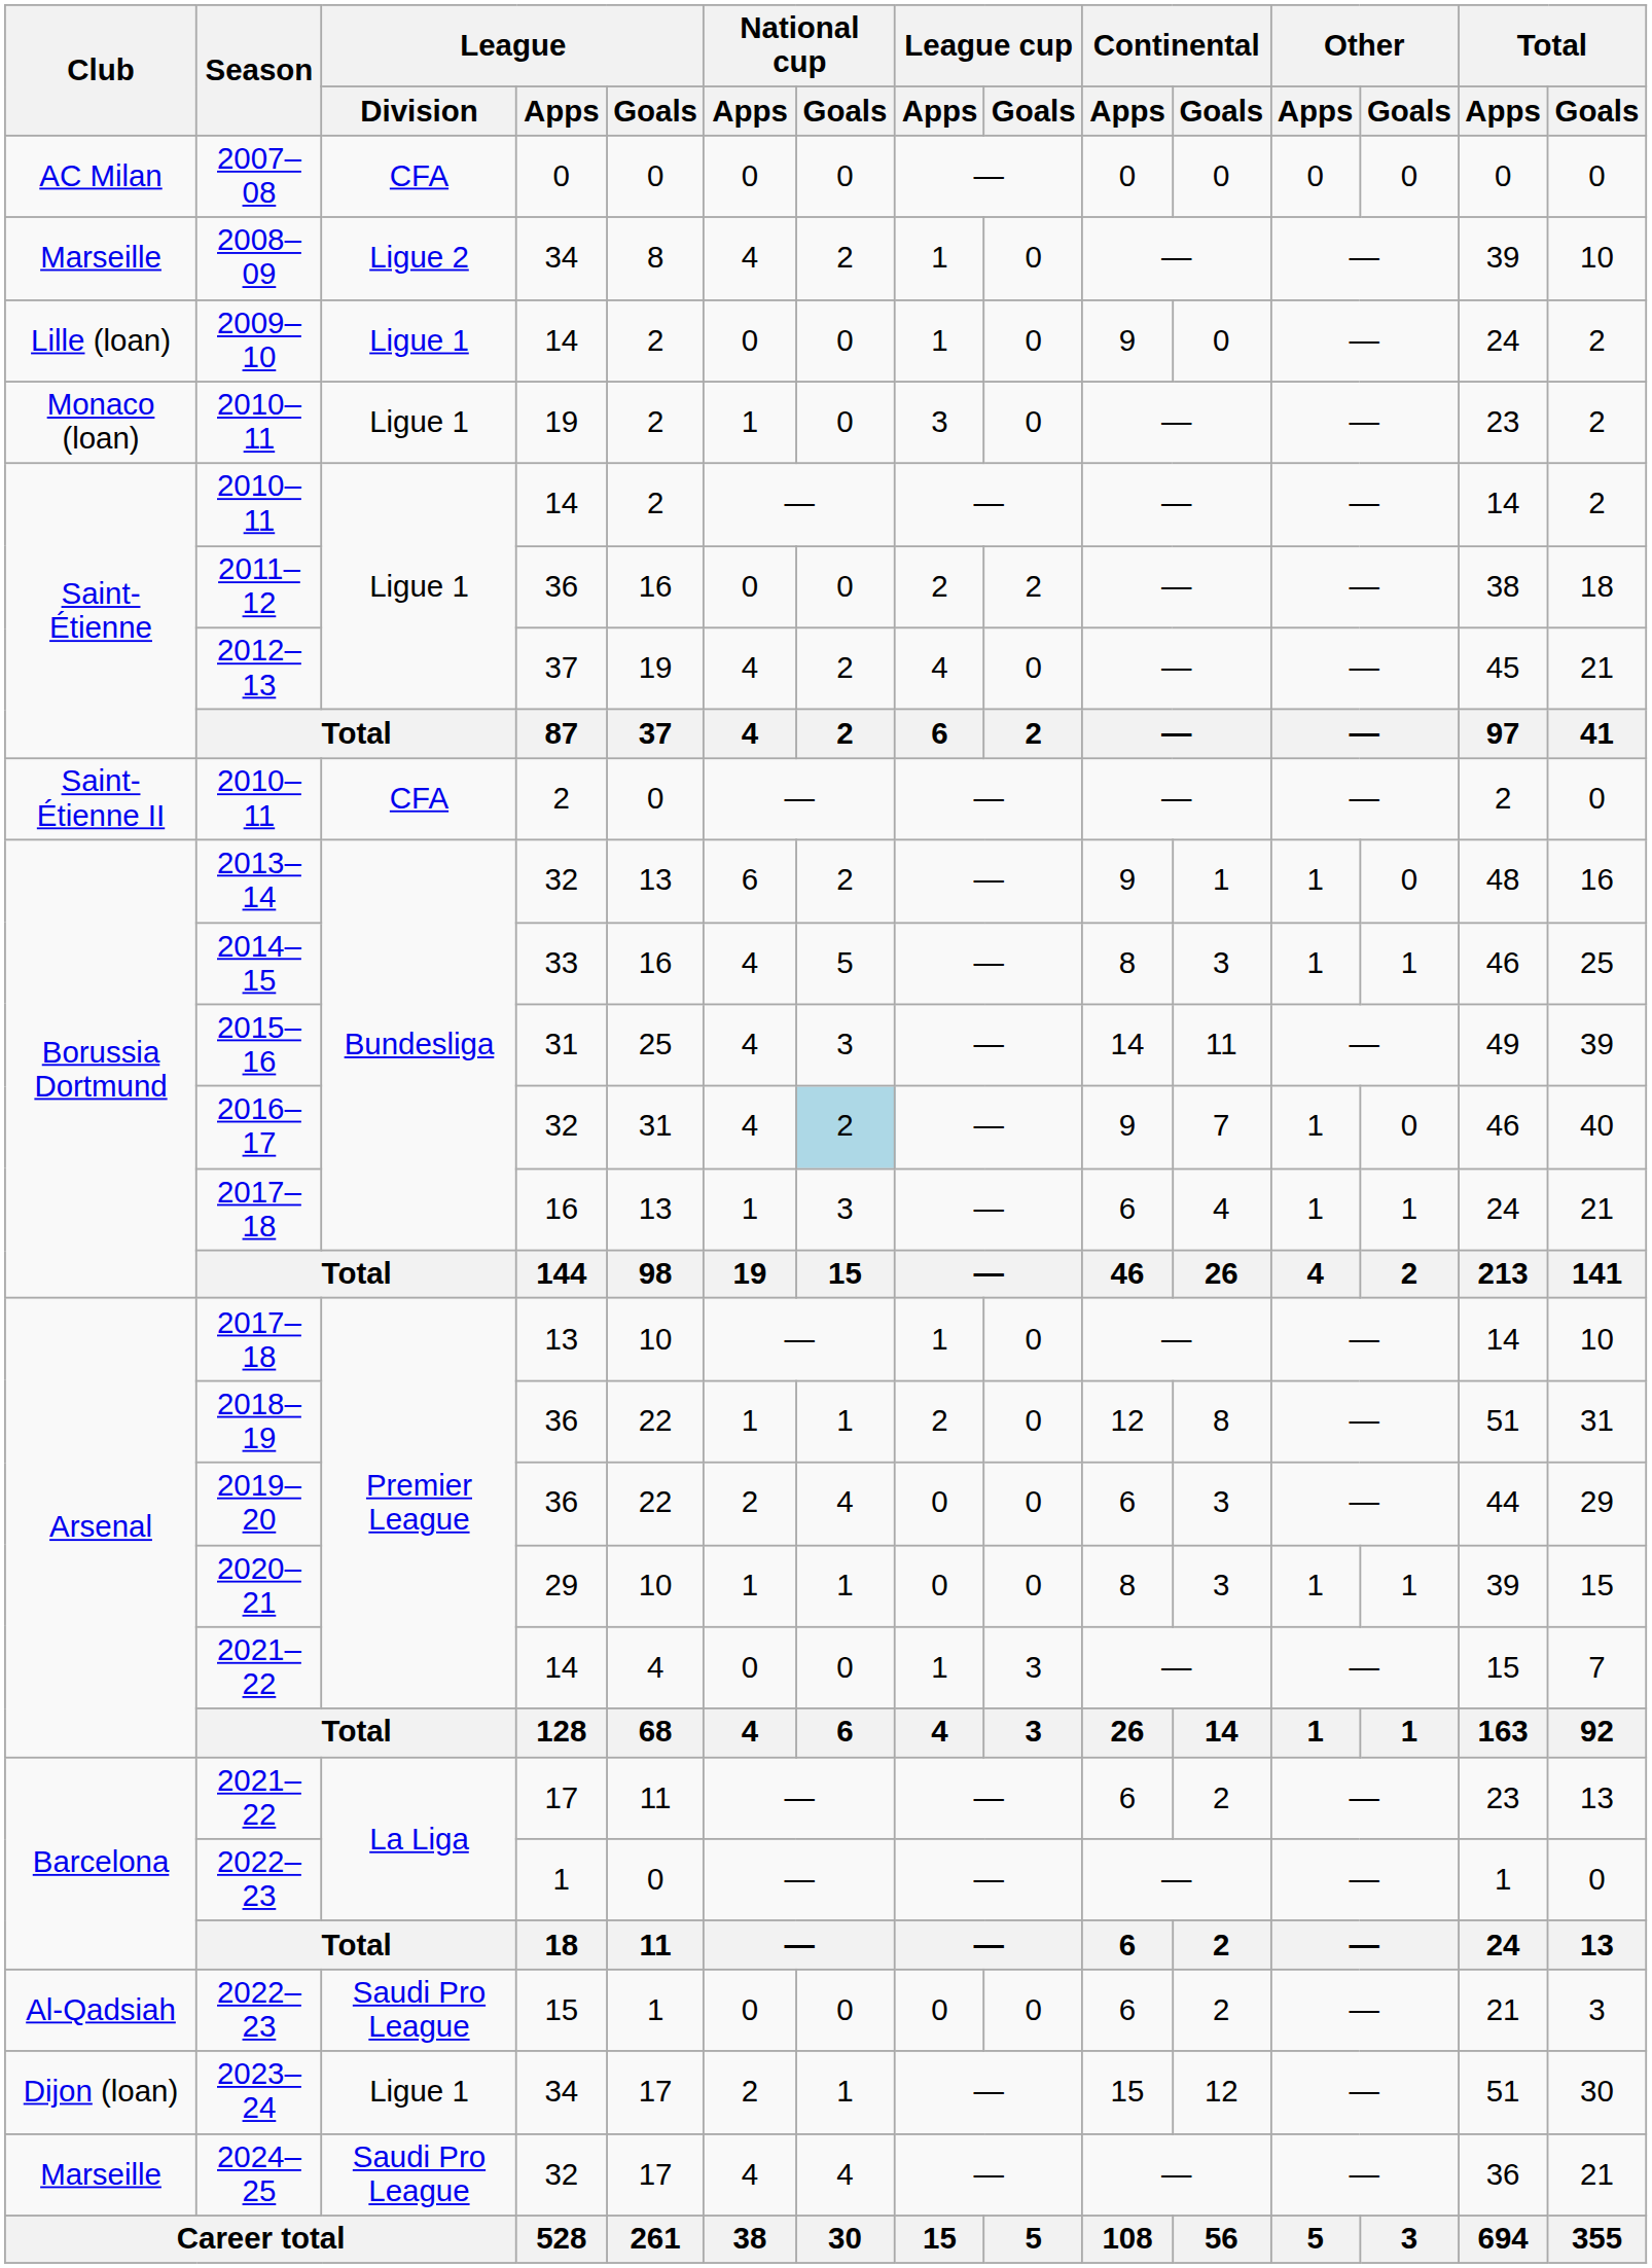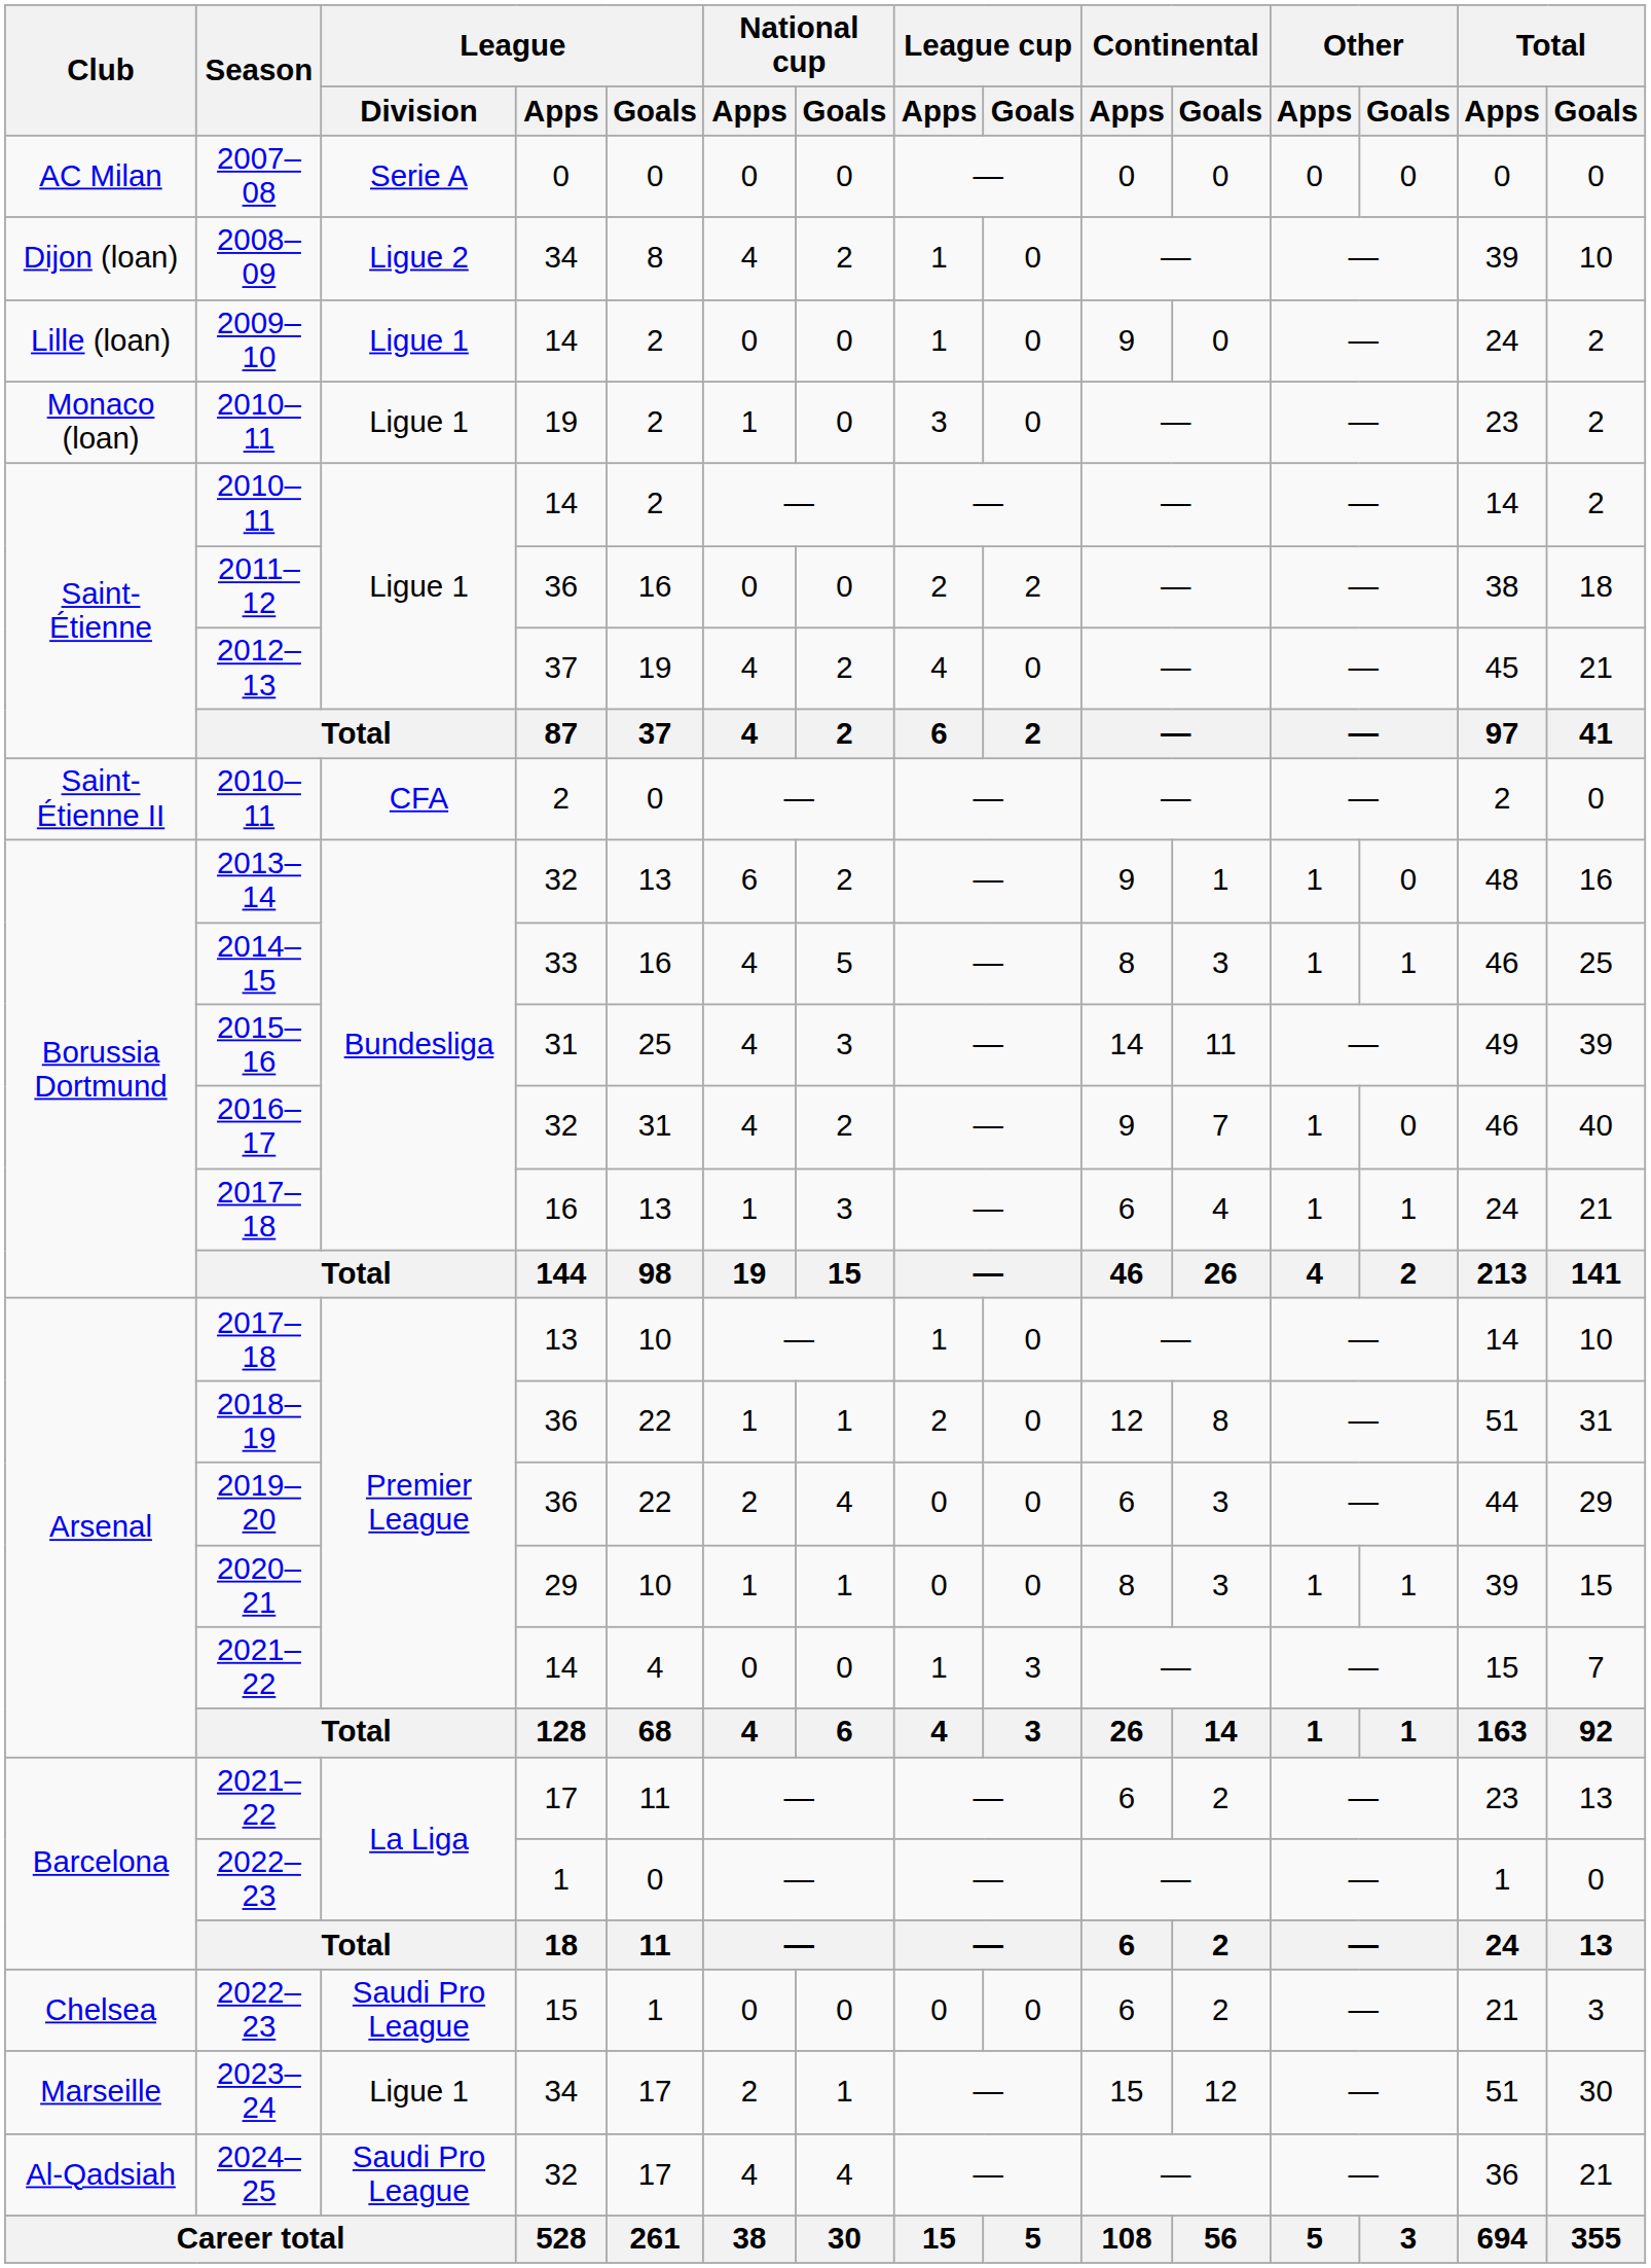2007–08 | League / Division: CFA -> Serie A
2008–09 | Club: Marseille -> Dijon (loan)
2016–17 | National cup / Goals: lightblue background -> no background
2022–23 / 15 | Club: Al-Qadsiah -> Chelsea
2023–24 | Club: Dijon (loan) -> Marseille
2024–25 | Club: Marseille -> Al-Qadsiah
